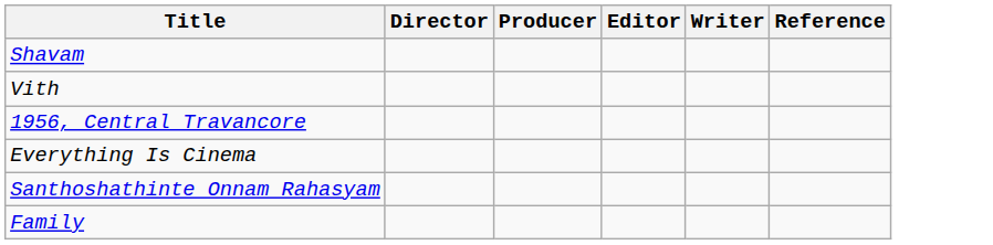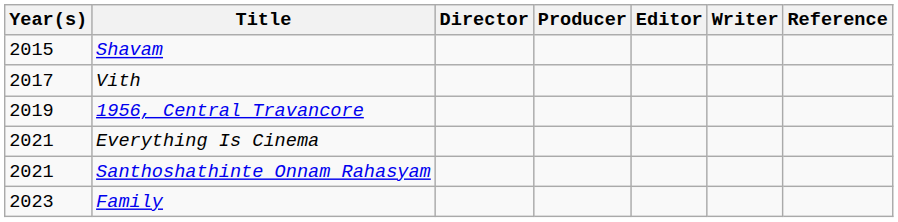+ column: Year(s) | 2015 | 2017 | 2019 | 2021 | 2021 | 2023
